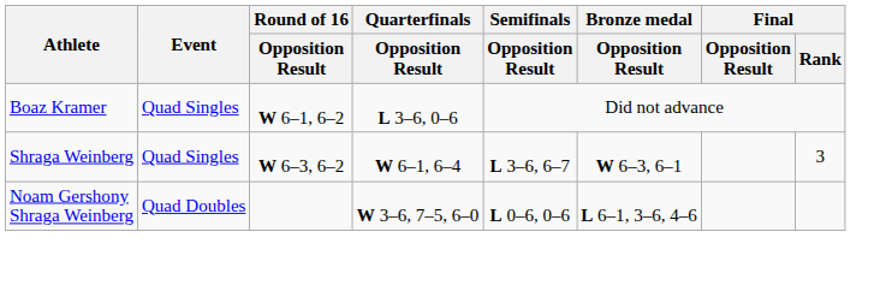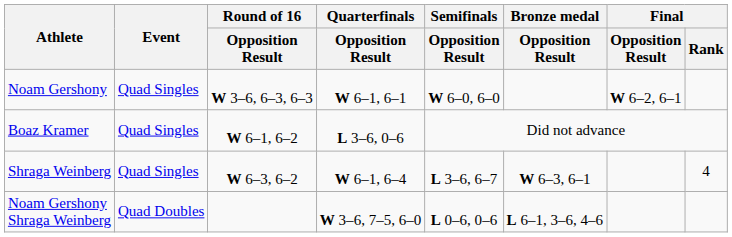+ row: Noam Gershony | Quad Singles | W 3–6, 6–3, 6–3 | W 6–1, 6–1 | W 6–0, 6–0 | W 6–2, 6–1
Shraga Weinberg | Final / Rank: 3 -> 4
